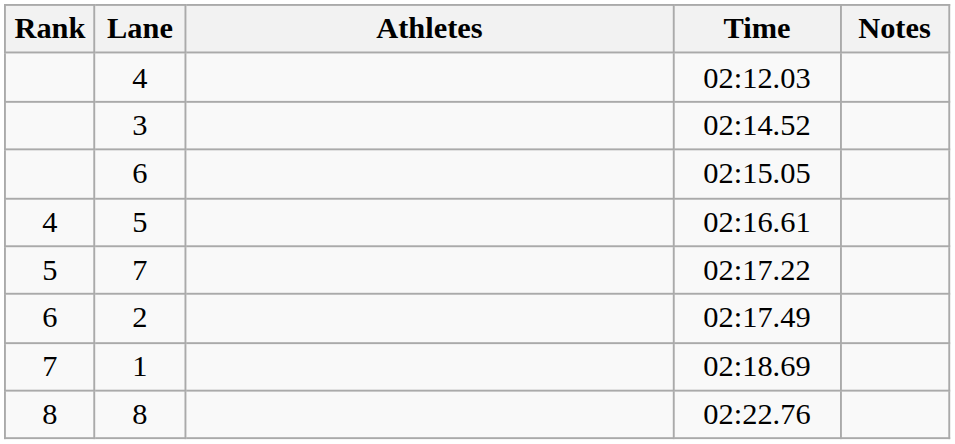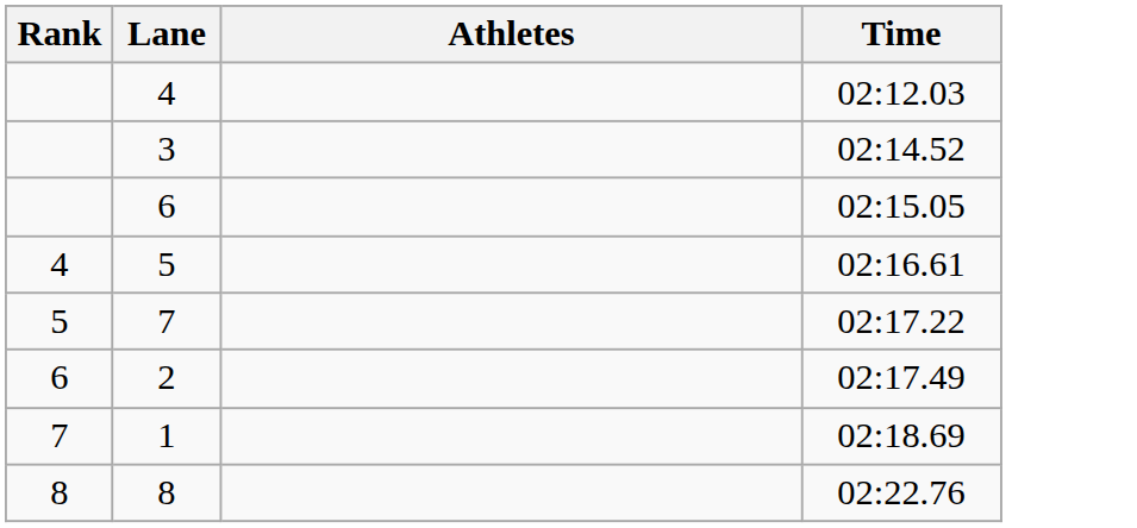- column: Notes
